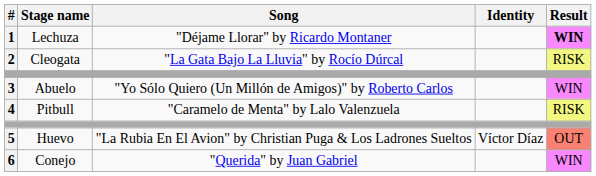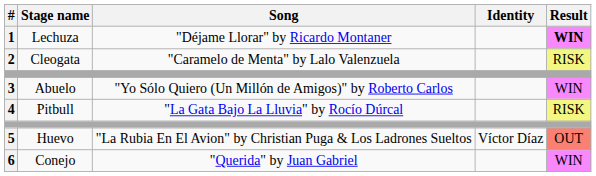2 | Song: "La Gata Bajo La Lluvia" by Rocío Dúrcal -> "Caramelo de Menta" by Lalo Valenzuela
4 | Song: "Caramelo de Menta" by Lalo Valenzuela -> "La Gata Bajo La Lluvia" by Rocío Dúrcal
